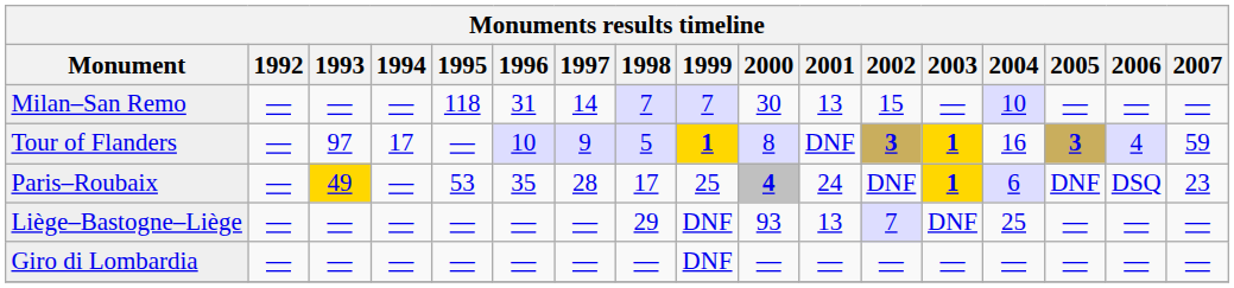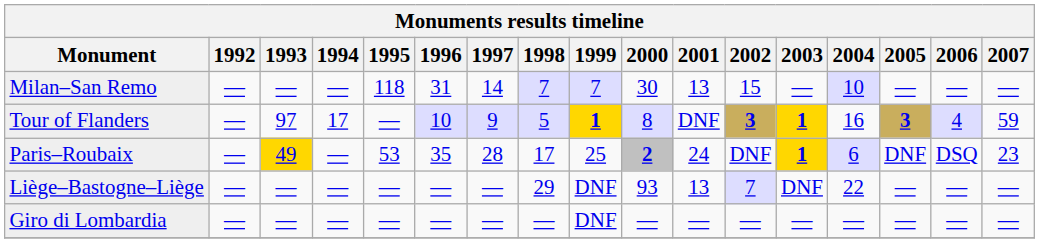Paris–Roubaix | 2000: 4 -> 2
Liège–Bastogne–Liège | 2004: 25 -> 22
